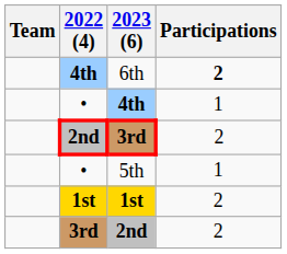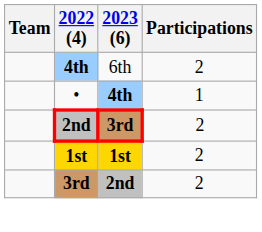6th | Participations: bold -> normal
- row: • | 5th | 1
